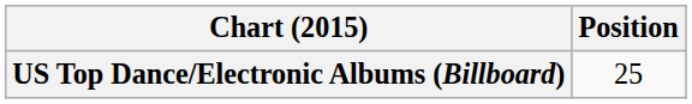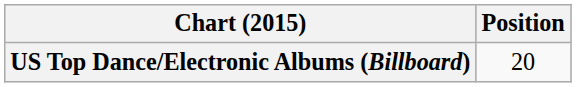US Top Dance/Electronic Albums (Billboard) | Position: 25 -> 20
